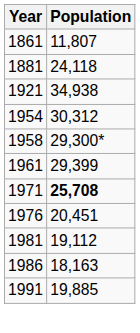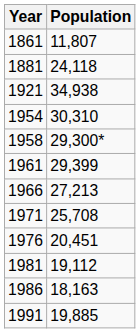1954 | Population: 30,312 -> 30,310
+ row: 1966 | 27,213
1971 | Population: bold -> normal
